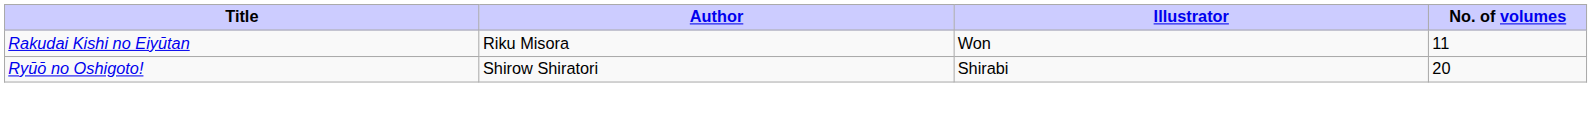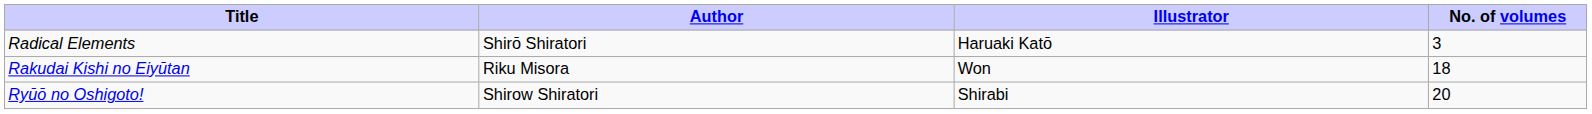+ row: Radical Elements | Shirō Shiratori | Haruaki Katō | 3
Rakudai Kishi no Eiyūtan | No. of volumes: 11 -> 18
